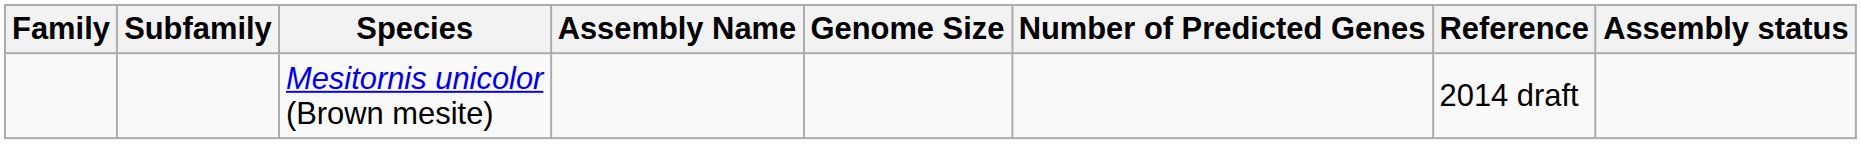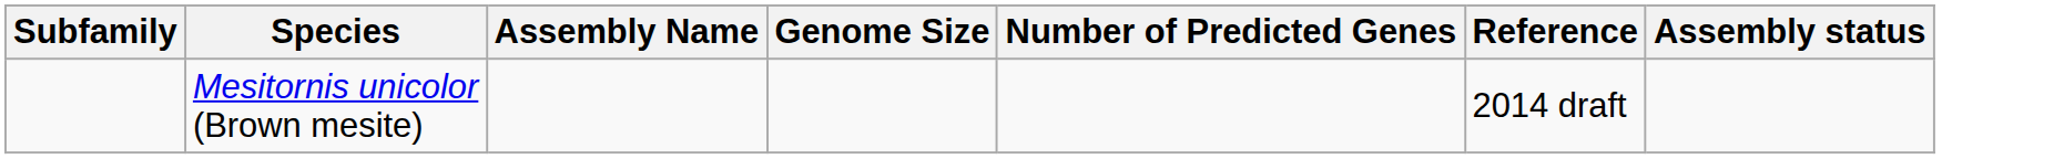- column: Family
